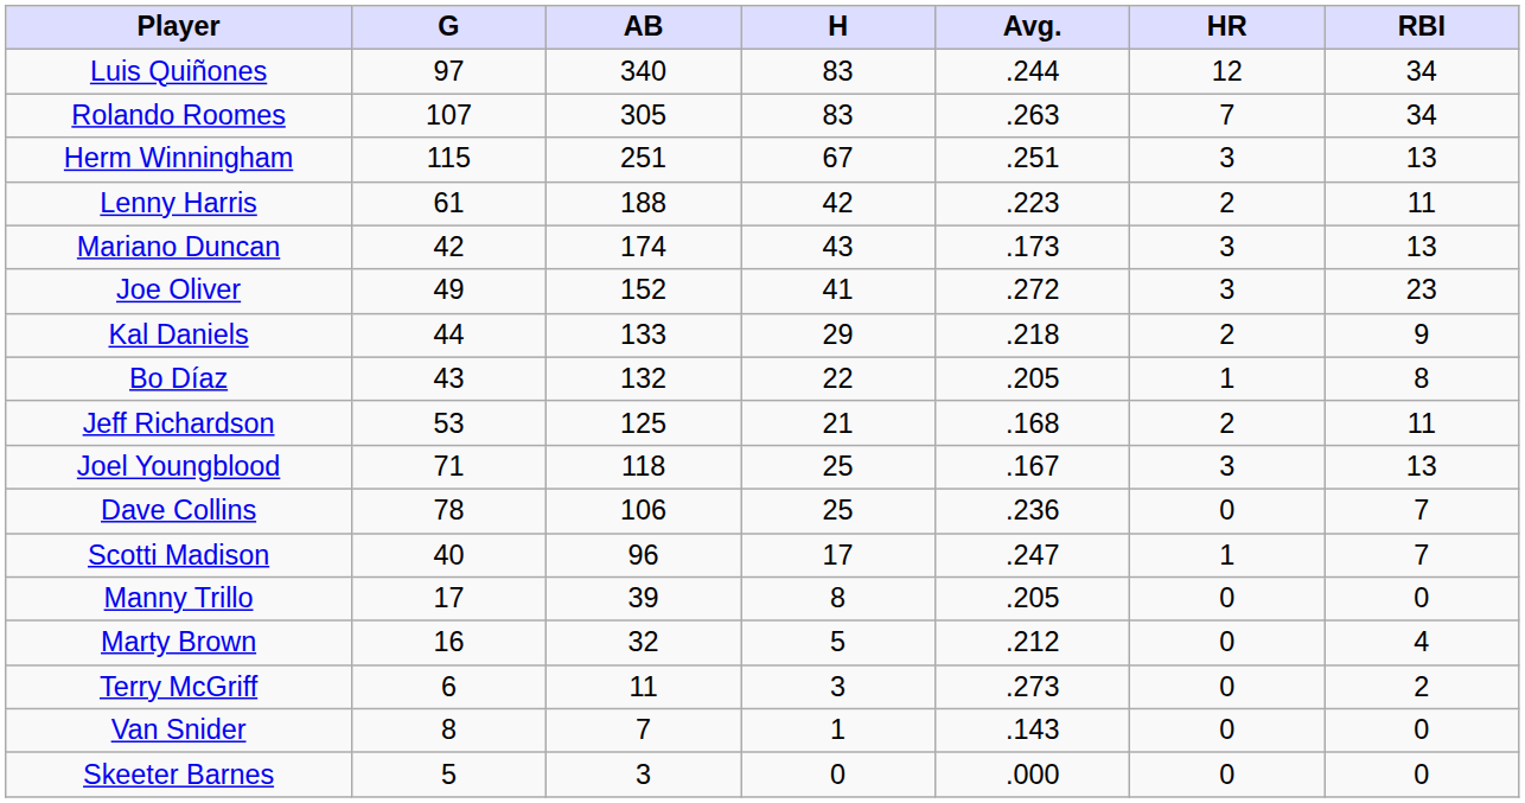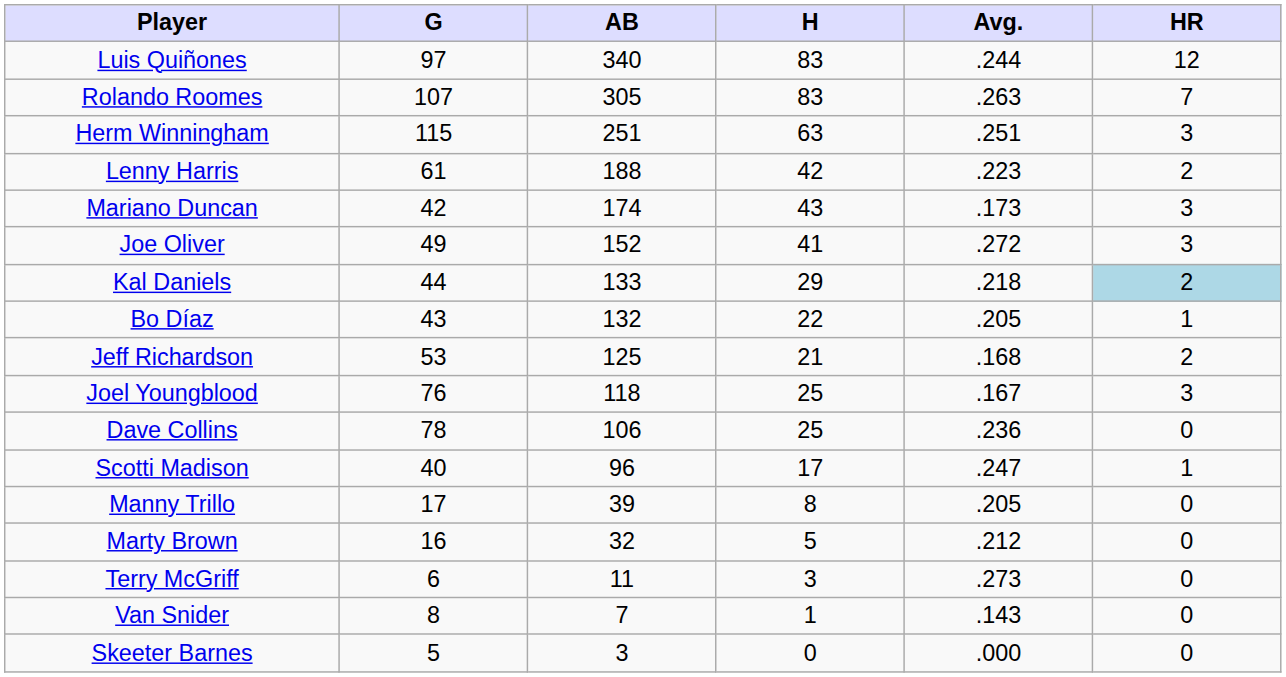- column: RBI | 34 | 34 | 13 | 11 | 13 | 23 | 9 | 8 | 11 | 13 | 7 | 7 | 0 | 4 | 2 | 0 | 0
Herm Winningham | H: 67 -> 63
Kal Daniels | HR: no background -> lightblue background
Joel Youngblood | G: 71 -> 76
